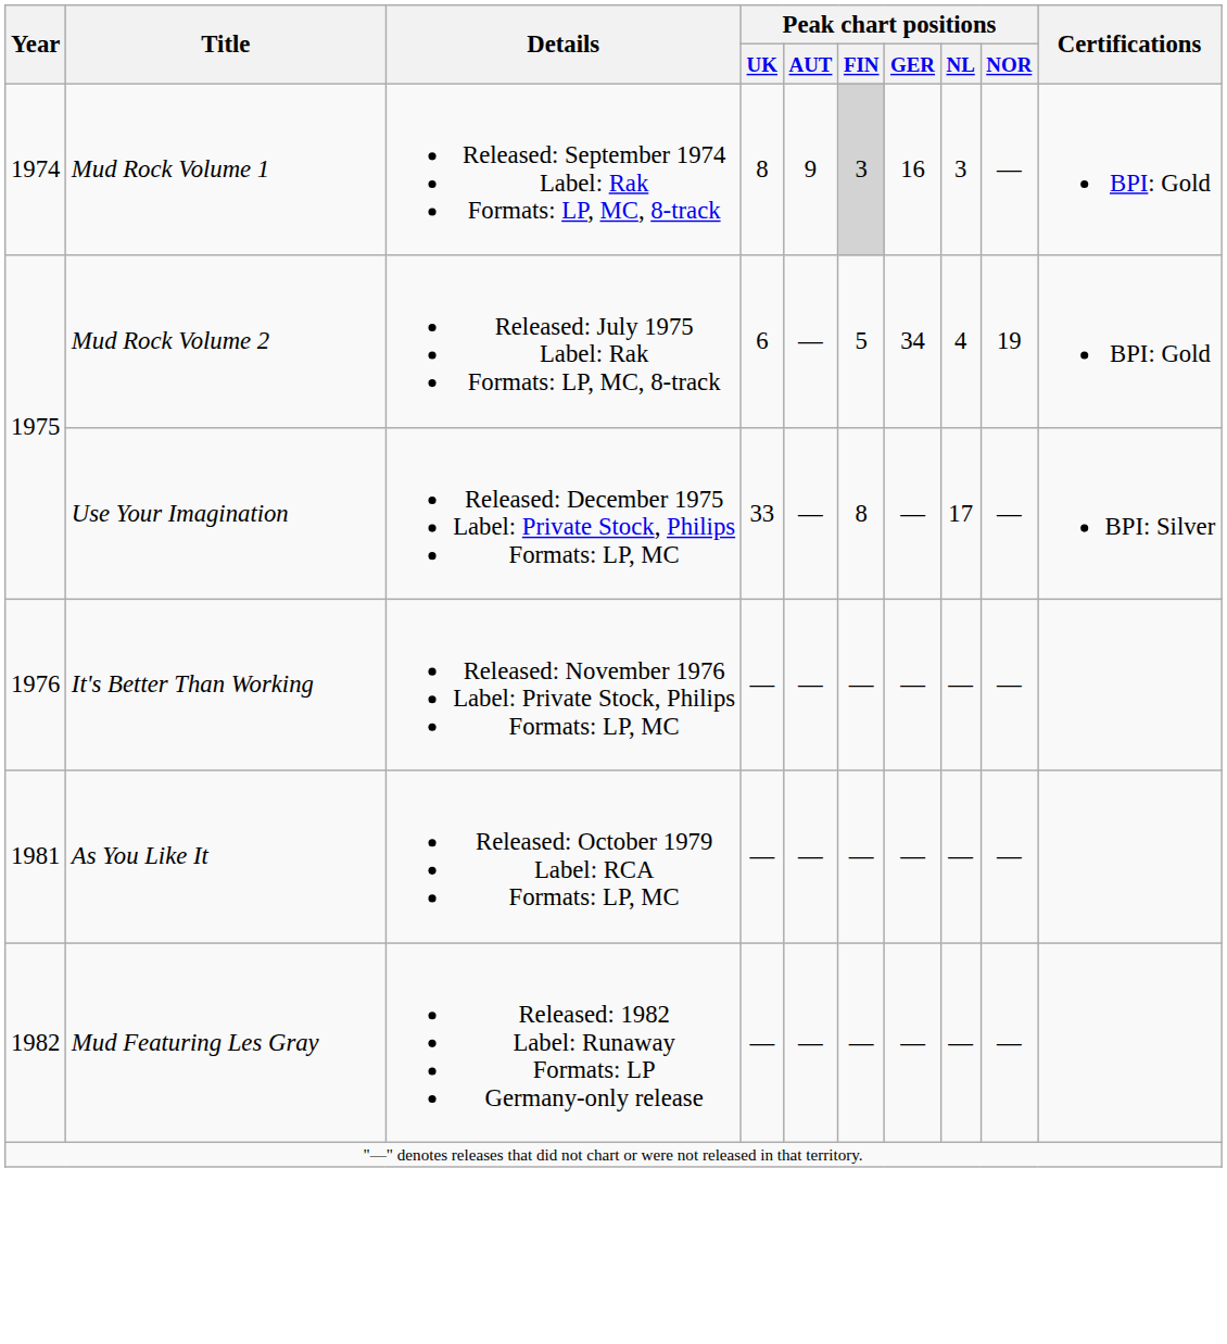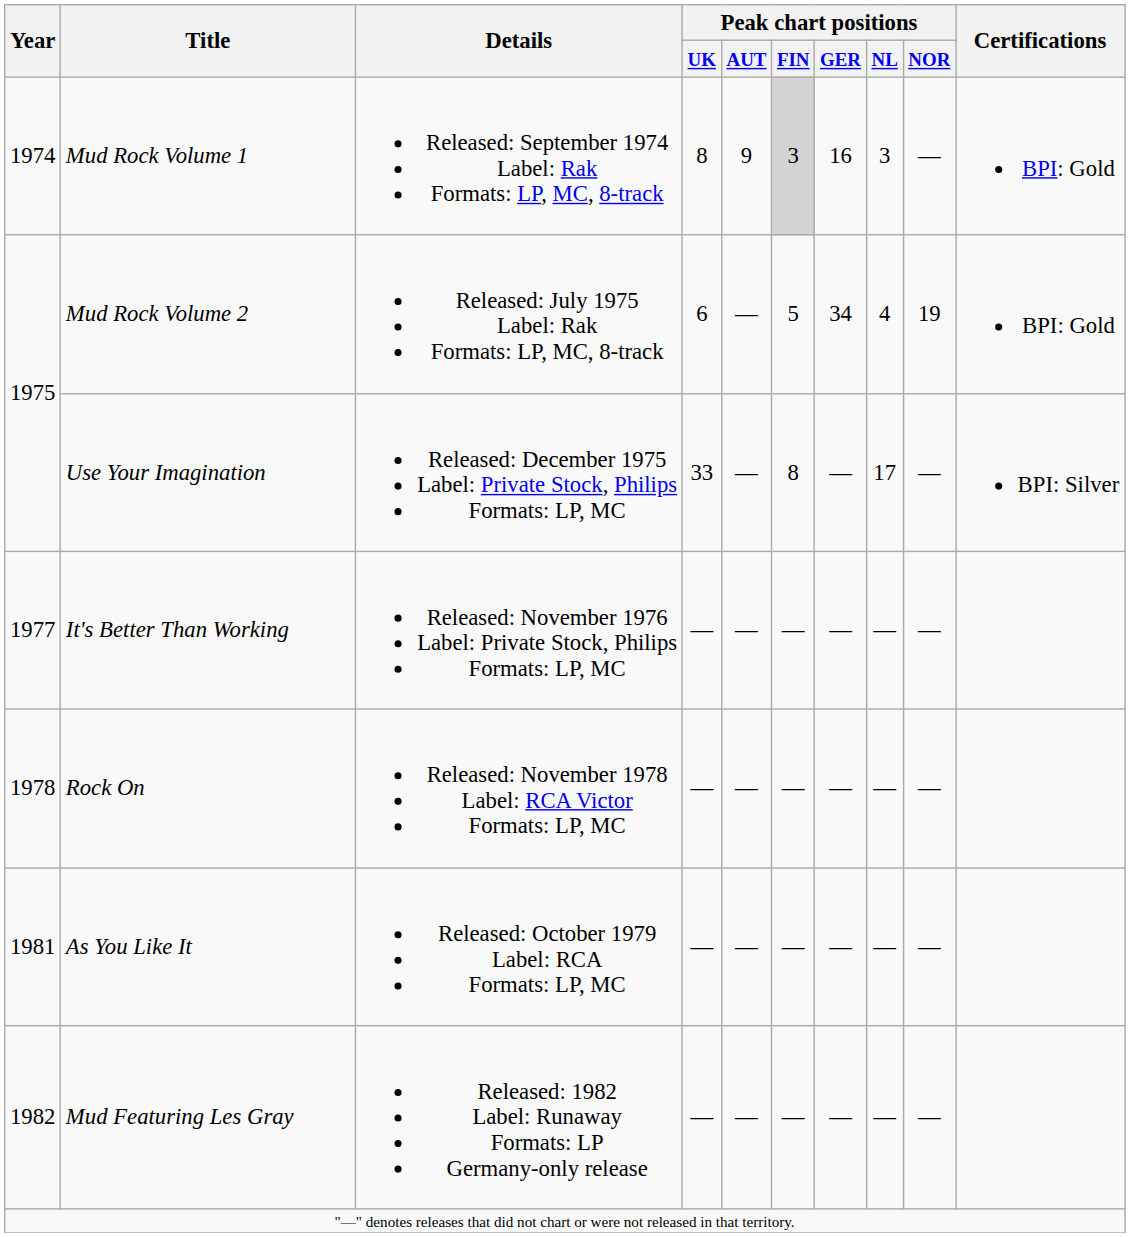It's Better Than Working | Year: 1976 -> 1977
+ row: 1978 | Rock On | Released: November 1978 Label: RCA Victor Formats: LP, MC | — | — | — | — | — | —
